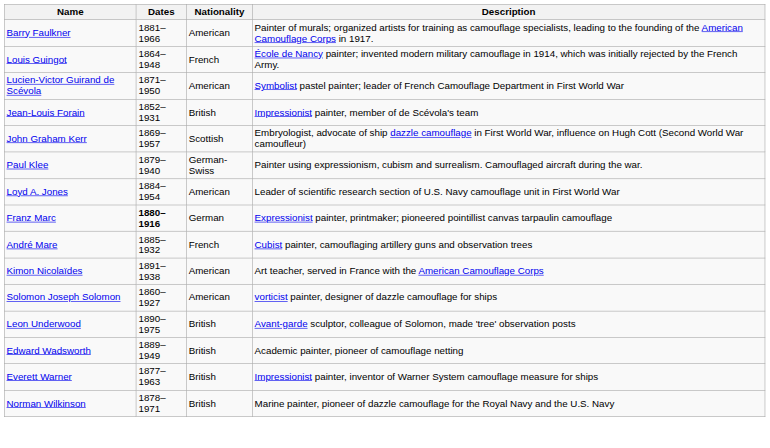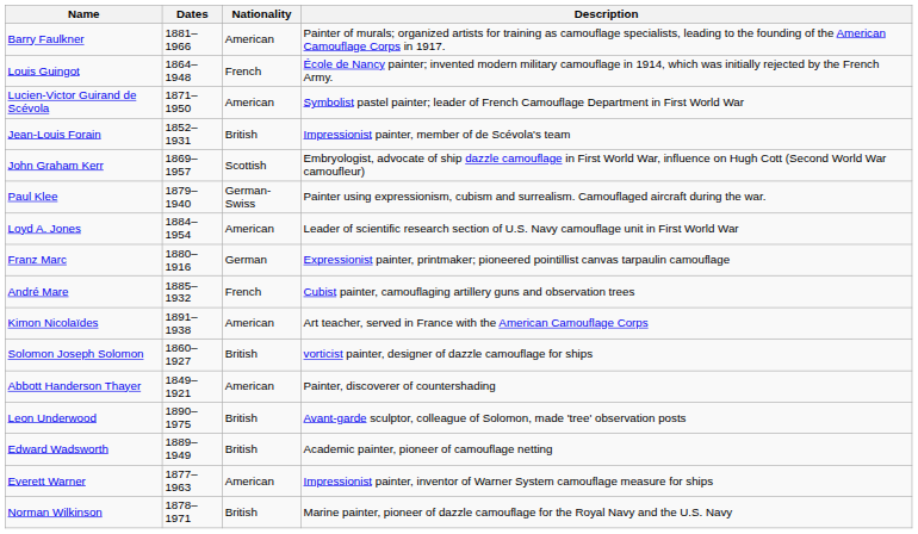Franz Marc | Dates: bold -> normal
Solomon Joseph Solomon | Nationality: American -> British
+ row: Abbott Handerson Thayer | 1849–1921 | American | Painter, discoverer of countershading
Everett Warner | Nationality: British -> American
